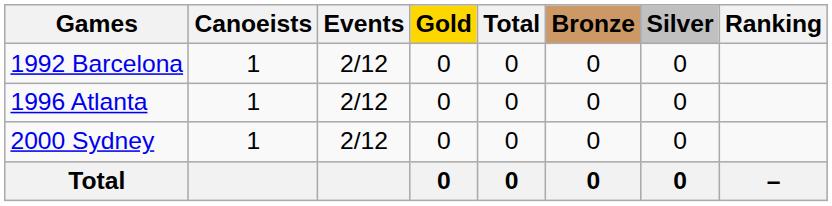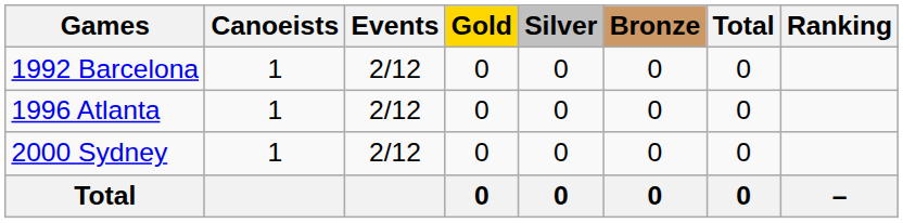columns swapped: Silver <-> Total
